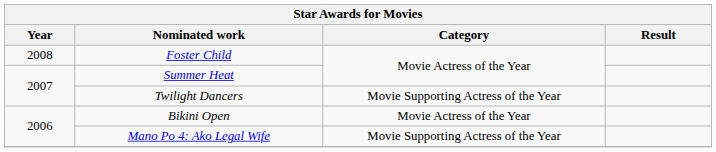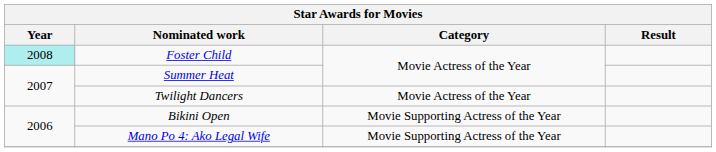Foster Child | Year: no background -> paleturquoise background
Twilight Dancers | Category: Movie Supporting Actress of the Year -> Movie Actress of the Year
Bikini Open | Category: Movie Actress of the Year -> Movie Supporting Actress of the Year
